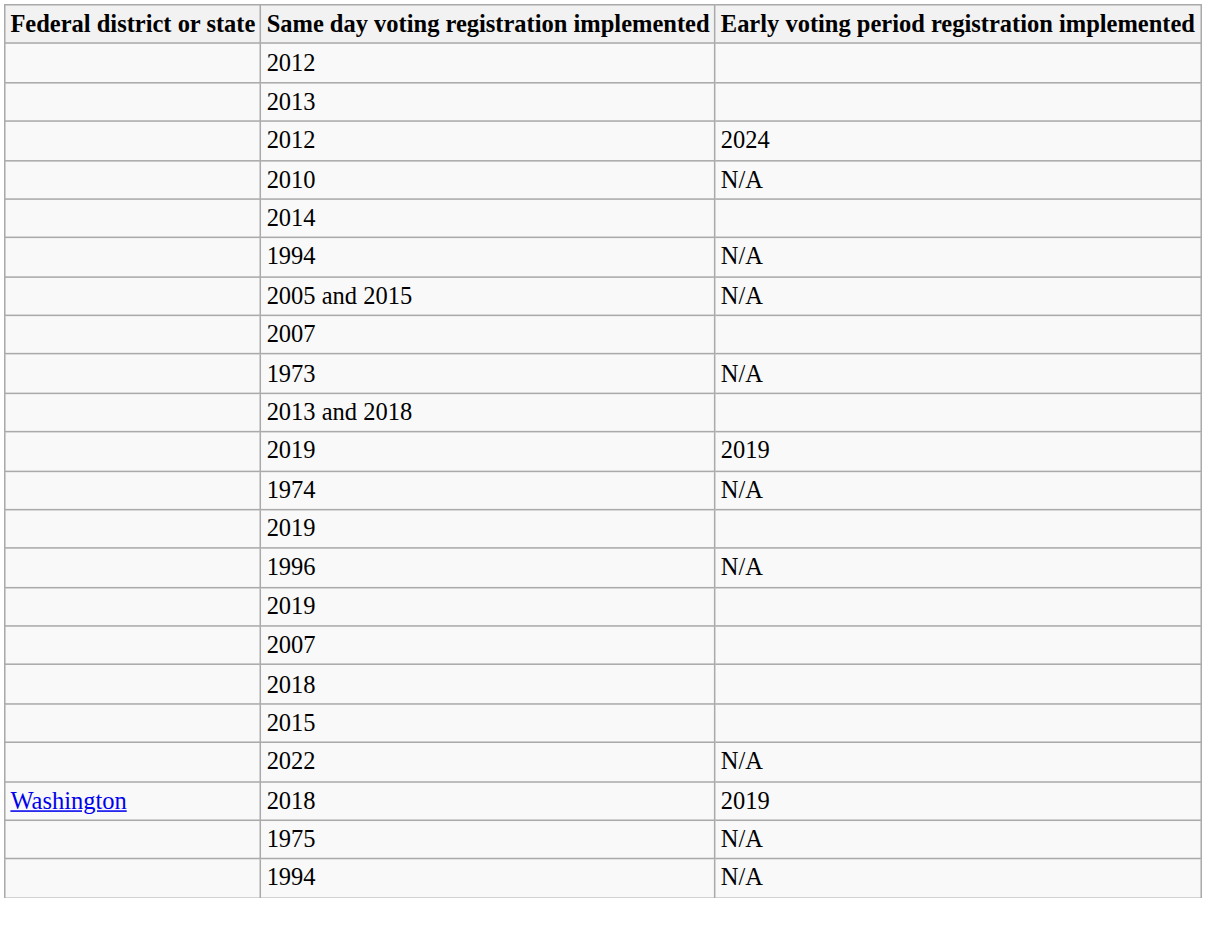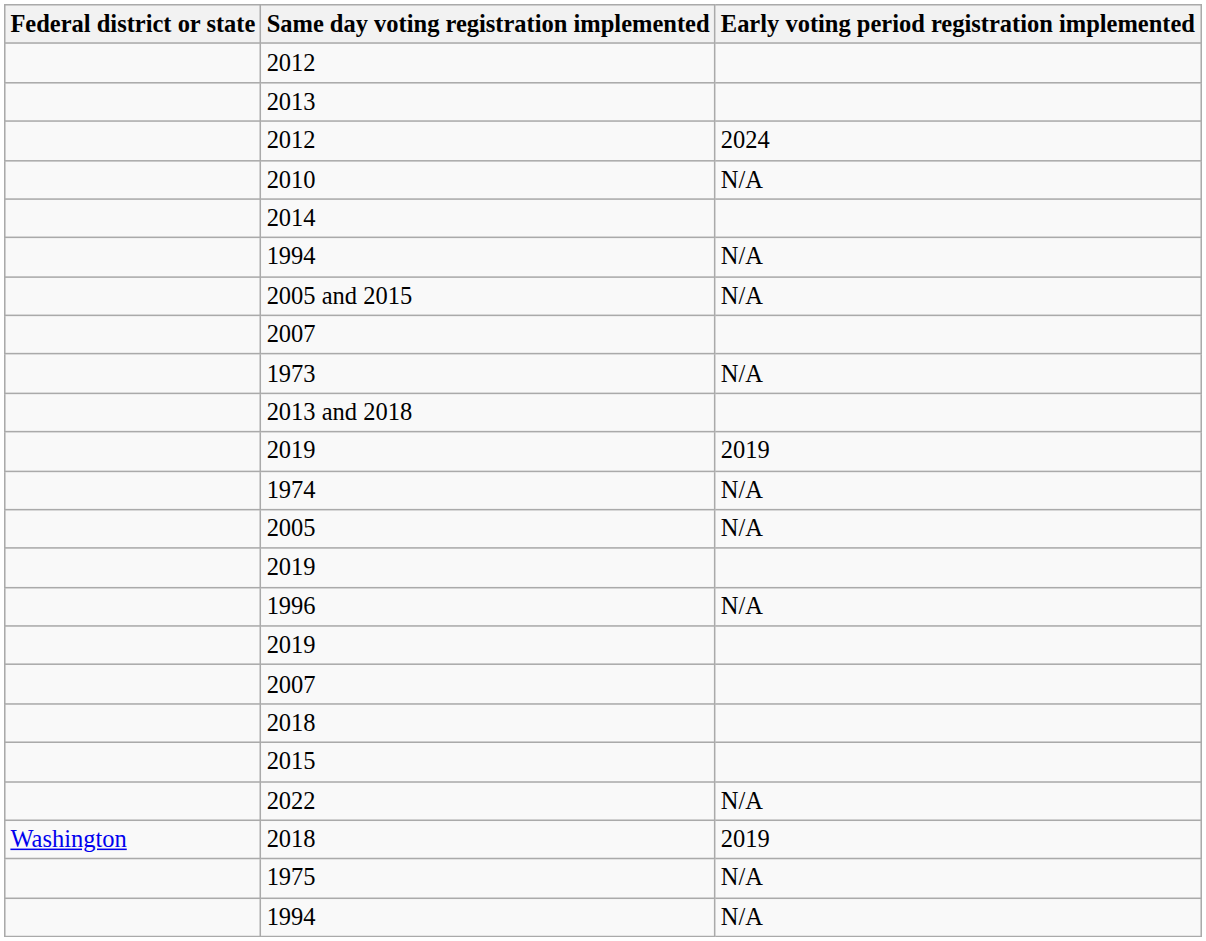+ row: 2005 | N/A
